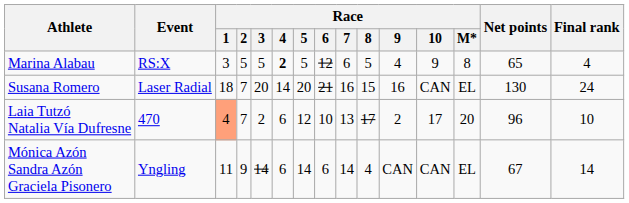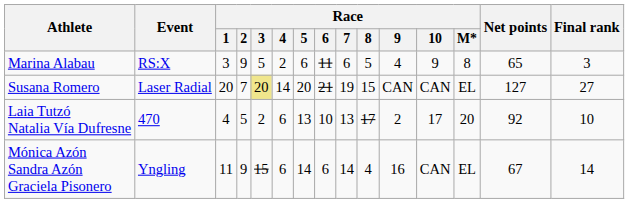Marina Alabau | Race / 2: 5 -> 9
Marina Alabau | Race / 4: bold -> normal
Marina Alabau | Race / 5: 5 -> 6
Marina Alabau | Race / 6: 12 -> 11
Marina Alabau | Final rank: 4 -> 3
Susana Romero | Race / 1: 18 -> 20
Susana Romero | Race / 3: no background -> khaki background
Susana Romero | Race / 7: 16 -> 19
Susana Romero | Race / 9: 16 -> CAN
Susana Romero | Net points: 130 -> 127
Susana Romero | Final rank: 24 -> 27
Laia Tutzó Natalia Vía Dufresne | Race / 1: lightsalmon background -> no background
Laia Tutzó Natalia Vía Dufresne | Race / 2: 7 -> 5
Laia Tutzó Natalia Vía Dufresne | Race / 5: 12 -> 13
Laia Tutzó Natalia Vía Dufresne | Net points: 96 -> 92
Mónica Azón Sandra Azón Graciela Pisonero | Race / 3: 14 -> 15
Mónica Azón Sandra Azón Graciela Pisonero | Race / 9: CAN -> 16
